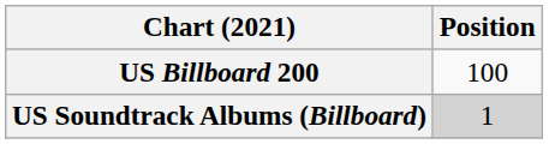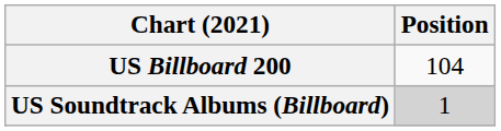US Billboard 200 | Position: 100 -> 104
